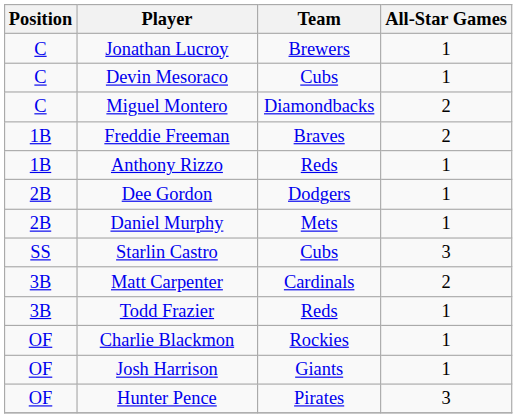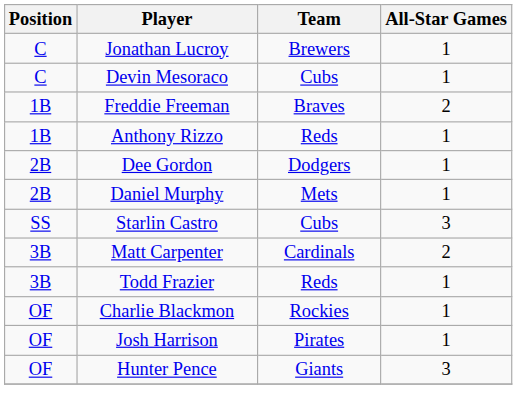- row: C | Miguel Montero | Diamondbacks | 2
Josh Harrison | Team: Giants -> Pirates
Hunter Pence | Team: Pirates -> Giants
